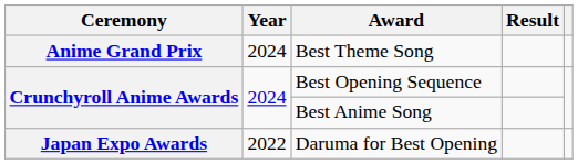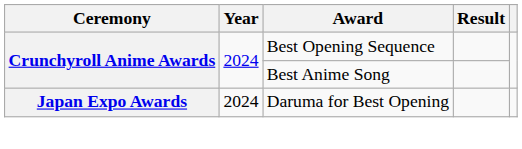- row: Anime Grand Prix | 2024 | Best Theme Song
Daruma for Best Opening | Year: 2022 -> 2024
